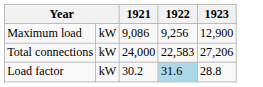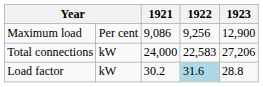Maximum load | column 2: kW -> Per cent
